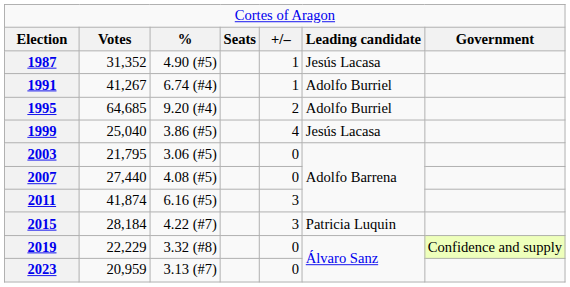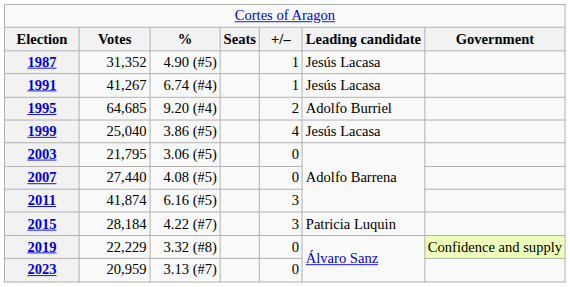1991 | column 6: Adolfo Burriel -> Jesús Lacasa
